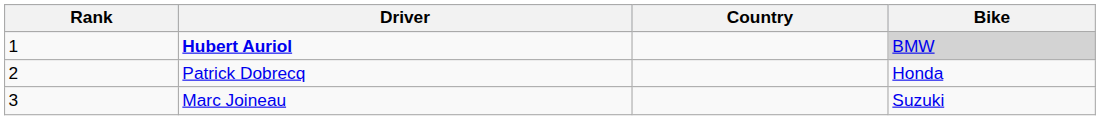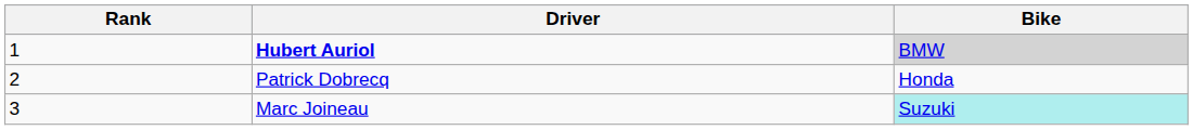- column: Country
Marc Joineau | Bike: no background -> paleturquoise background
